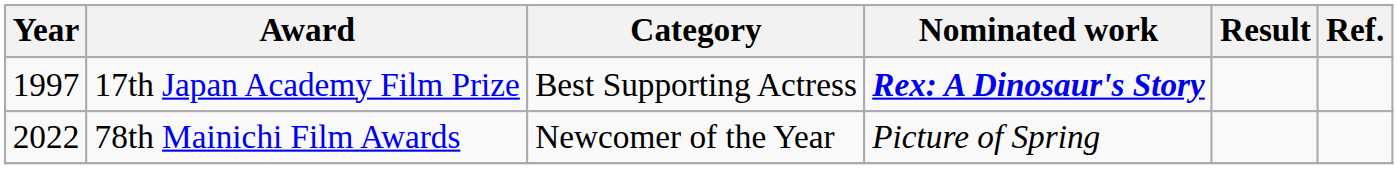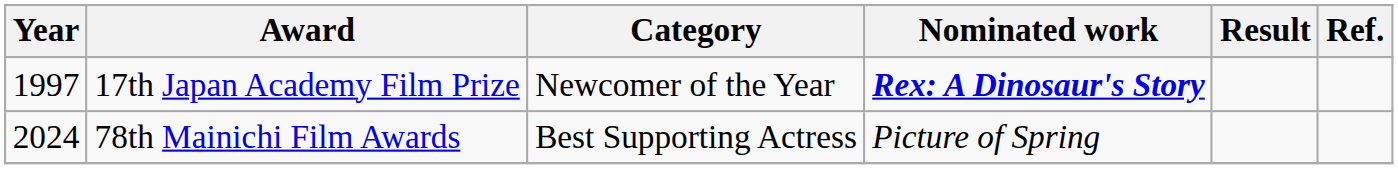17th Japan Academy Film Prize | Category: Best Supporting Actress -> Newcomer of the Year
78th Mainichi Film Awards | Year: 2022 -> 2024
78th Mainichi Film Awards | Category: Newcomer of the Year -> Best Supporting Actress
